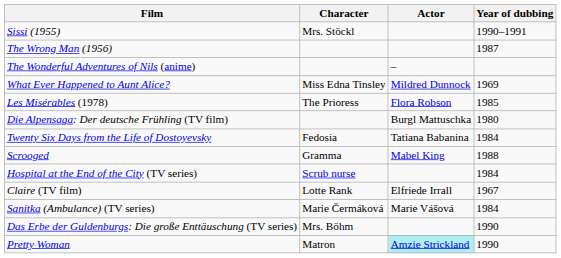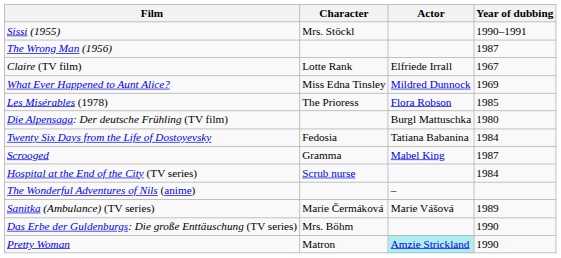rows swapped: Claire (TV film) <-> The Wonderful Adventures of Nils (anime)
Scrooged | Year of dubbing: 1988 -> 1987
Sanitka (Ambulance) (TV series) | Year of dubbing: 1984 -> 1989
